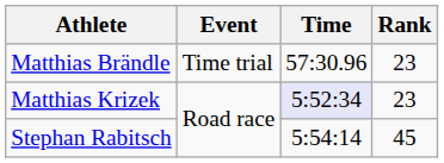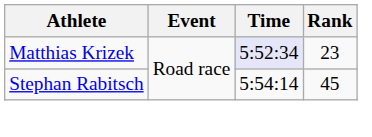- row: Matthias Brändle | Time trial | 57:30.96 | 23
